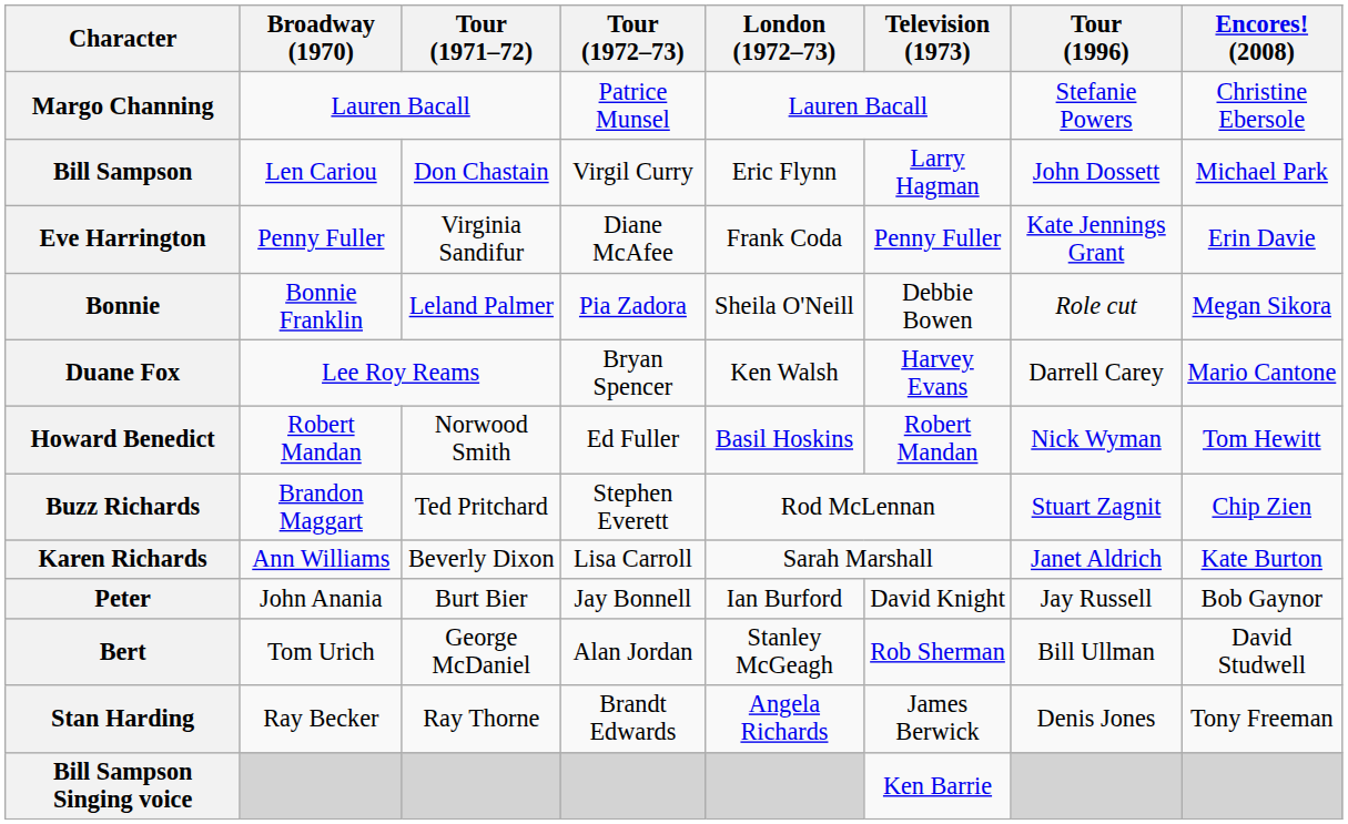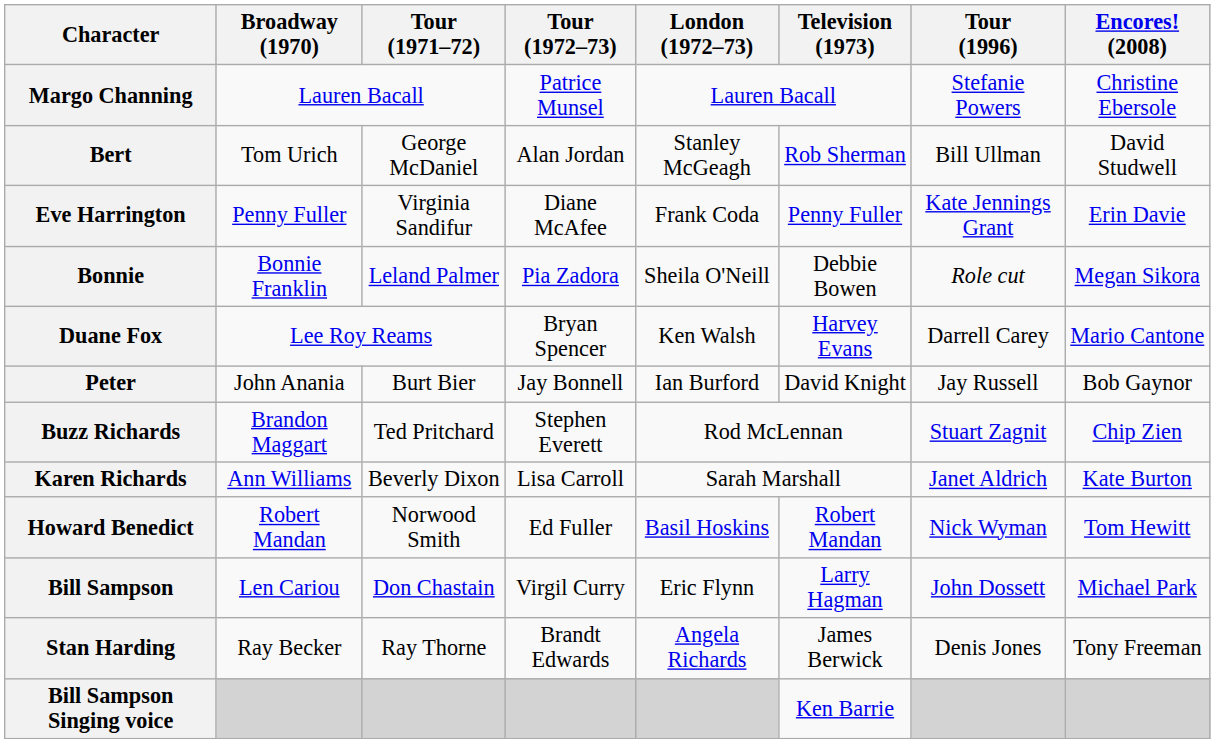rows swapped: Bill Sampson <-> Bert
rows swapped: Howard Benedict <-> Peter
